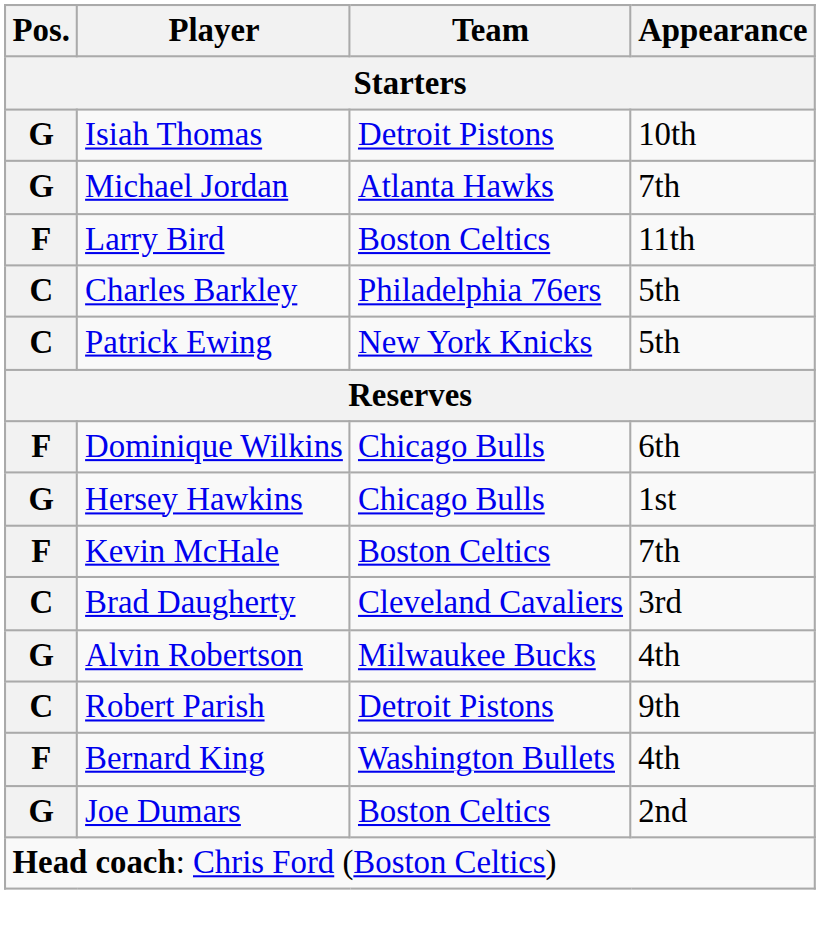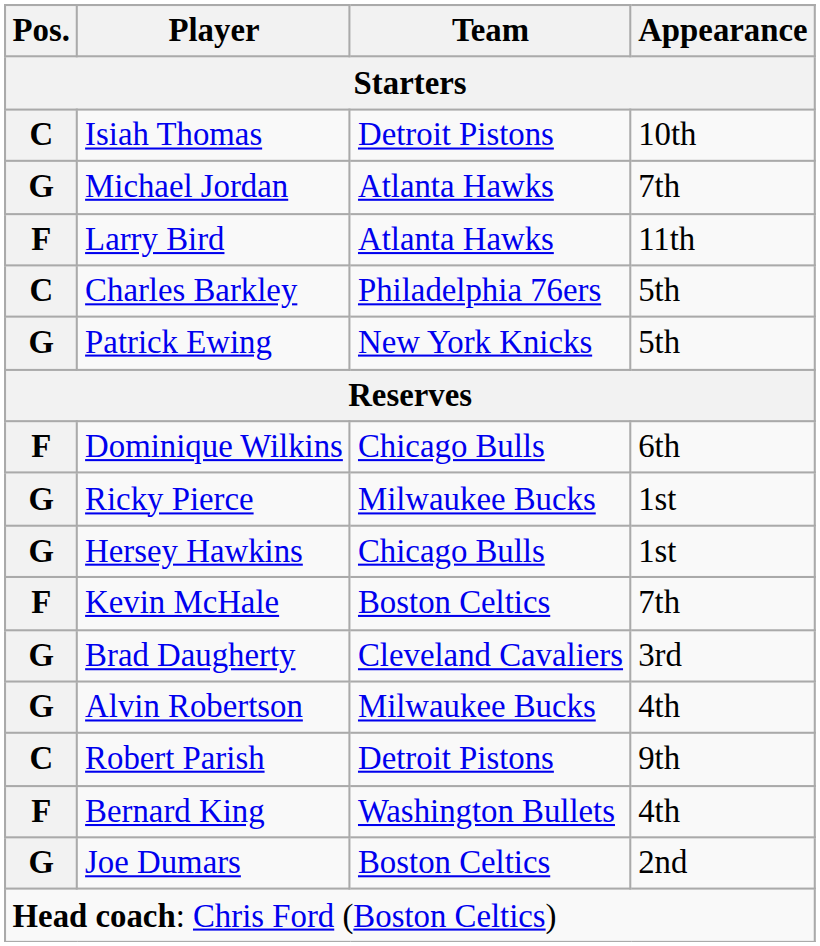Isiah Thomas | Pos.: G -> C
Larry Bird | Team: Boston Celtics -> Atlanta Hawks
Patrick Ewing | Pos.: C -> G
+ row: G | Ricky Pierce | Milwaukee Bucks | 1st
Brad Daugherty | Pos.: C -> G
